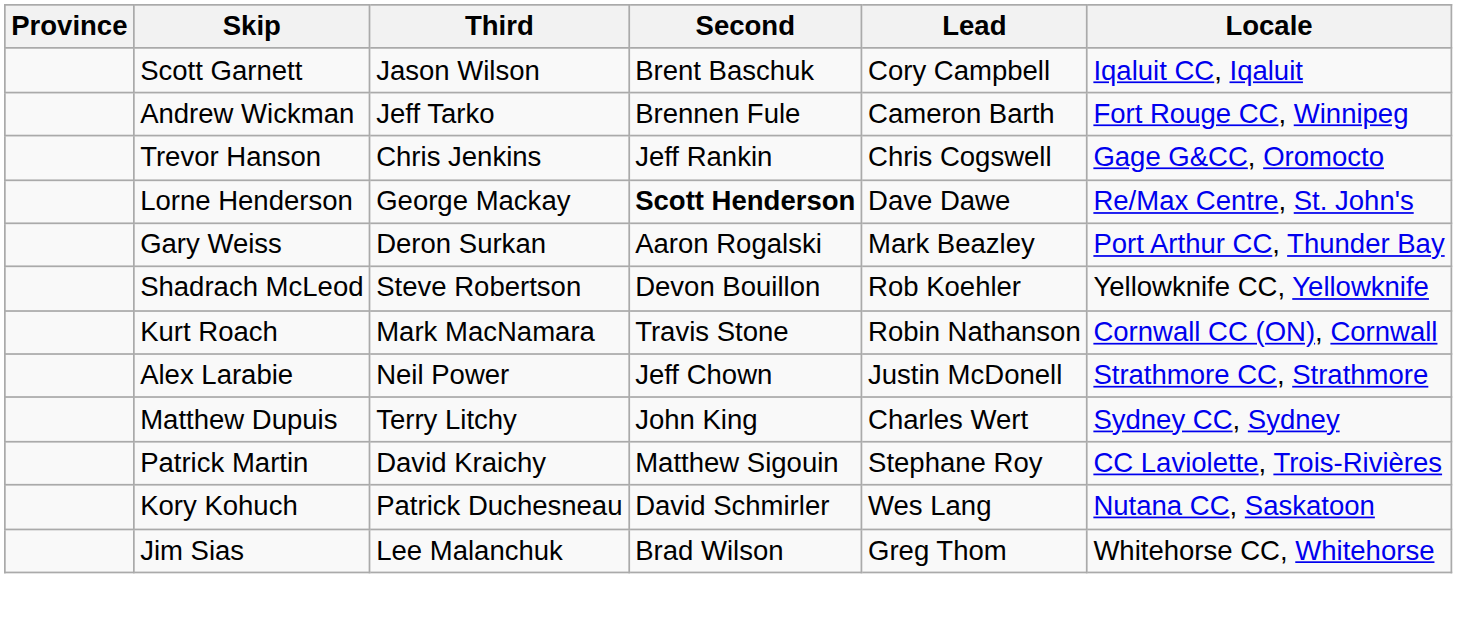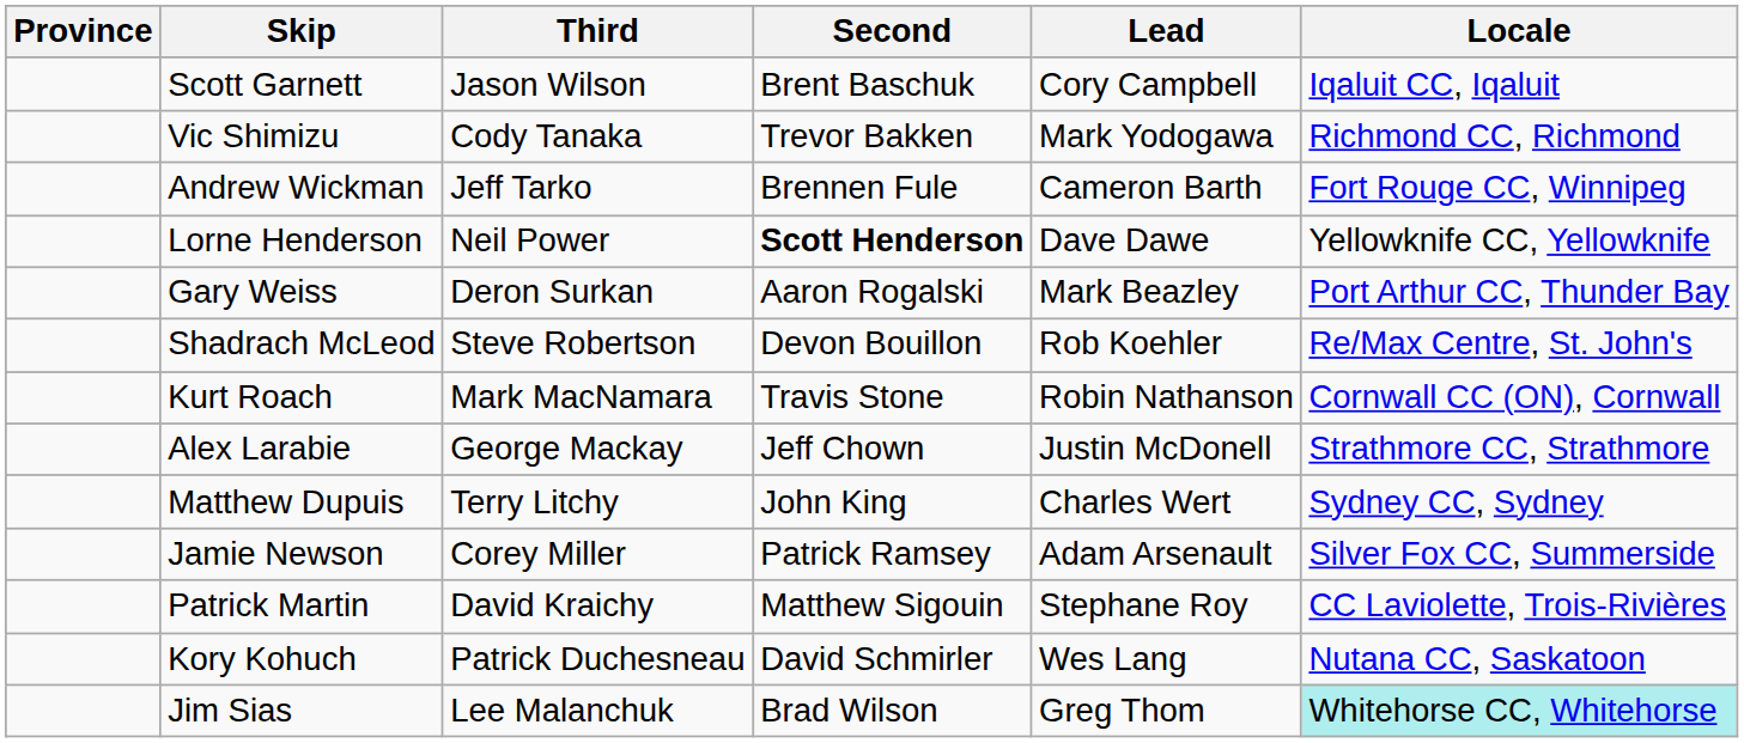+ row: Vic Shimizu | Cody Tanaka | Trevor Bakken | Mark Yodogawa | Richmond CC, Richmond
- row: Trevor Hanson | Chris Jenkins | Jeff Rankin | Chris Cogswell | Gage G&CC, Oromocto
Lorne Henderson | Third: George Mackay -> Neil Power
Lorne Henderson | Locale: Re/Max Centre, St. John's -> Yellowknife CC, Yellowknife
Shadrach McLeod | Locale: Yellowknife CC, Yellowknife -> Re/Max Centre, St. John's
Alex Larabie | Third: Neil Power -> George Mackay
+ row: Jamie Newson | Corey Miller | Patrick Ramsey | Adam Arsenault | Silver Fox CC, Summerside
Jim Sias | Locale: no background -> paleturquoise background
